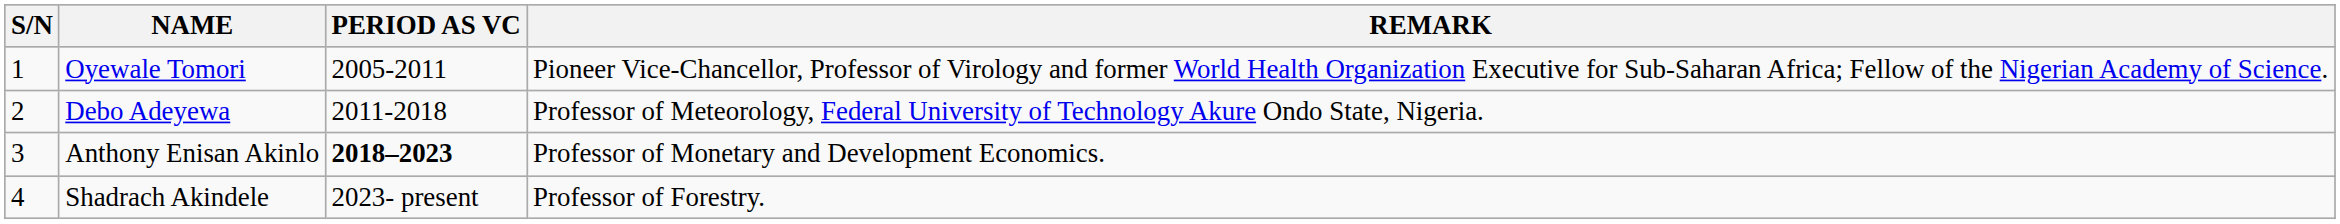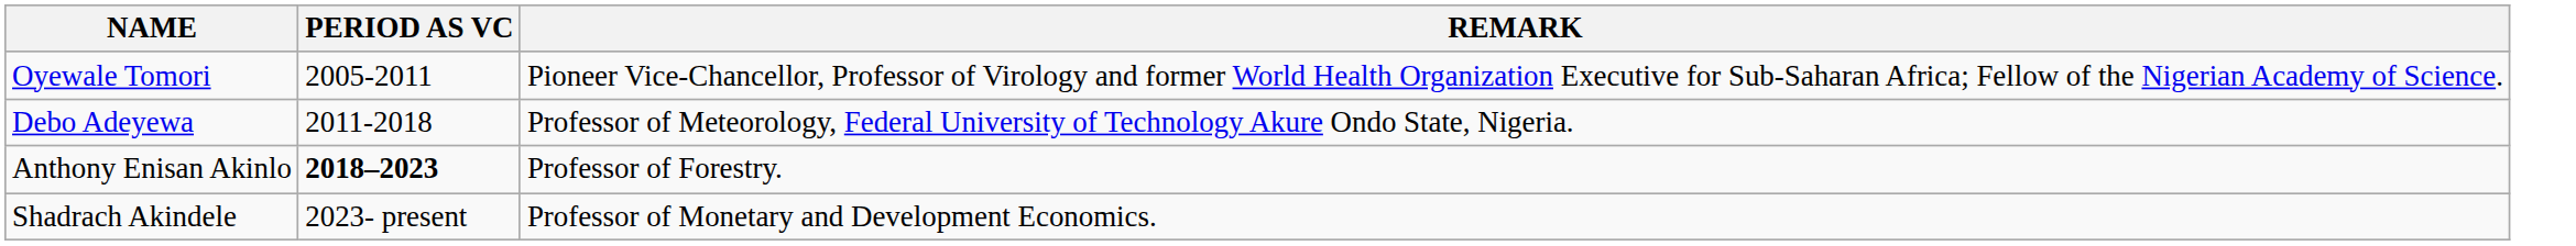- column: S/N | 1 | 2 | 3 | 4
Anthony Enisan Akinlo | REMARK: Professor of Monetary and Development Economics. -> Professor of Forestry.
Shadrach Akindele | REMARK: Professor of Forestry. -> Professor of Monetary and Development Economics.
